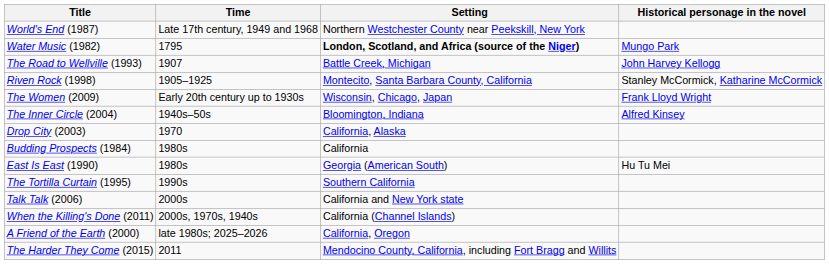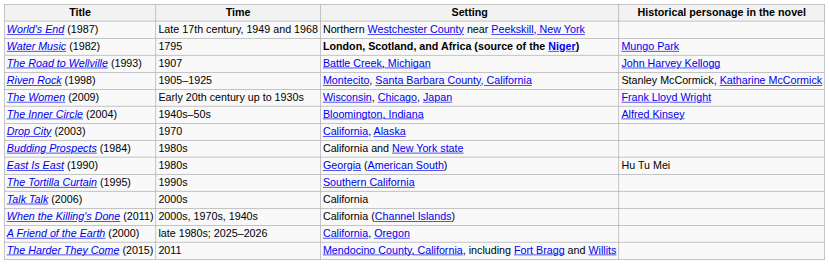Budding Prospects (1984) | Setting: California -> California and New York state
Talk Talk (2006) | Setting: California and New York state -> California
